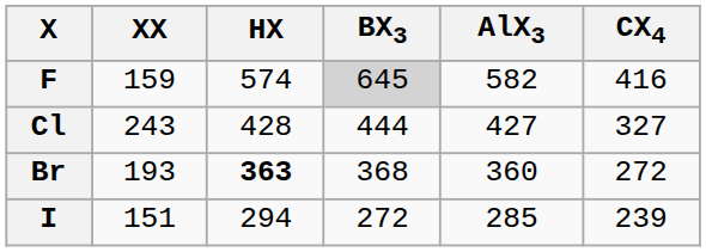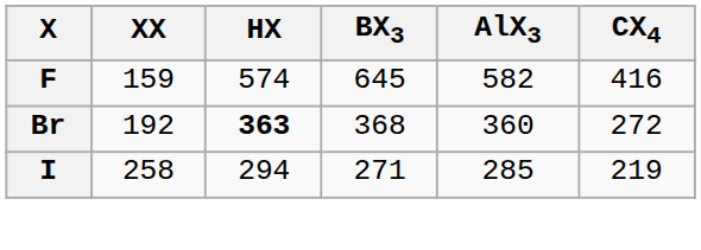F | BX3: lightgrey background -> no background
- row: Cl | 243 | 428 | 444 | 427 | 327
Br | XX: 193 -> 192
I | XX: 151 -> 258
I | BX3: 272 -> 271
I | CX4: 239 -> 219
